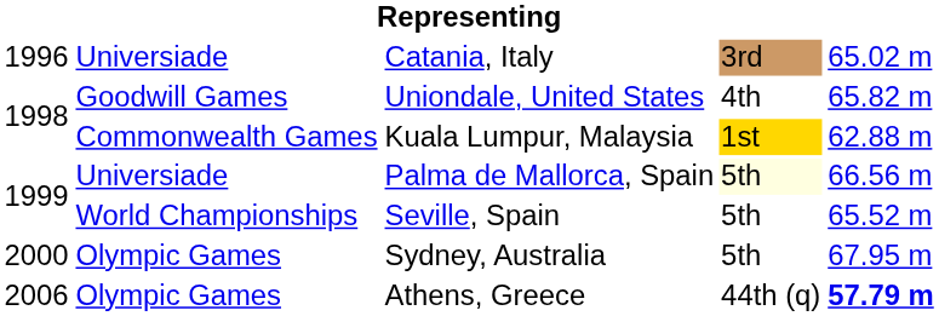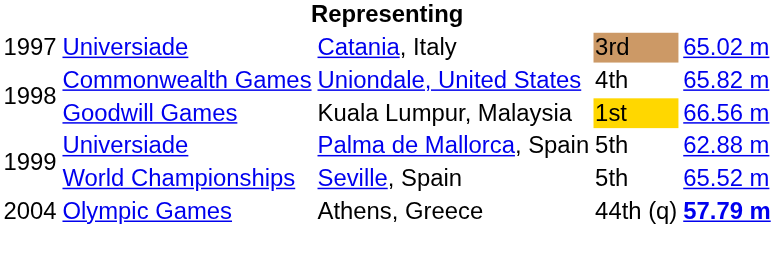Catania, Italy | column 1: 1996 -> 1997
Uniondale, United States | column 2: Goodwill Games -> Commonwealth Games
Kuala Lumpur, Malaysia | column 2: Commonwealth Games -> Goodwill Games
Kuala Lumpur, Malaysia | column 5: 62.88 m -> 66.56 m
Palma de Mallorca, Spain | column 4: lightyellow background -> no background
Palma de Mallorca, Spain | column 5: 66.56 m -> 62.88 m
- row: 2000 | Olympic Games | Sydney, Australia | 5th | 67.95 m
Athens, Greece | column 1: 2006 -> 2004
